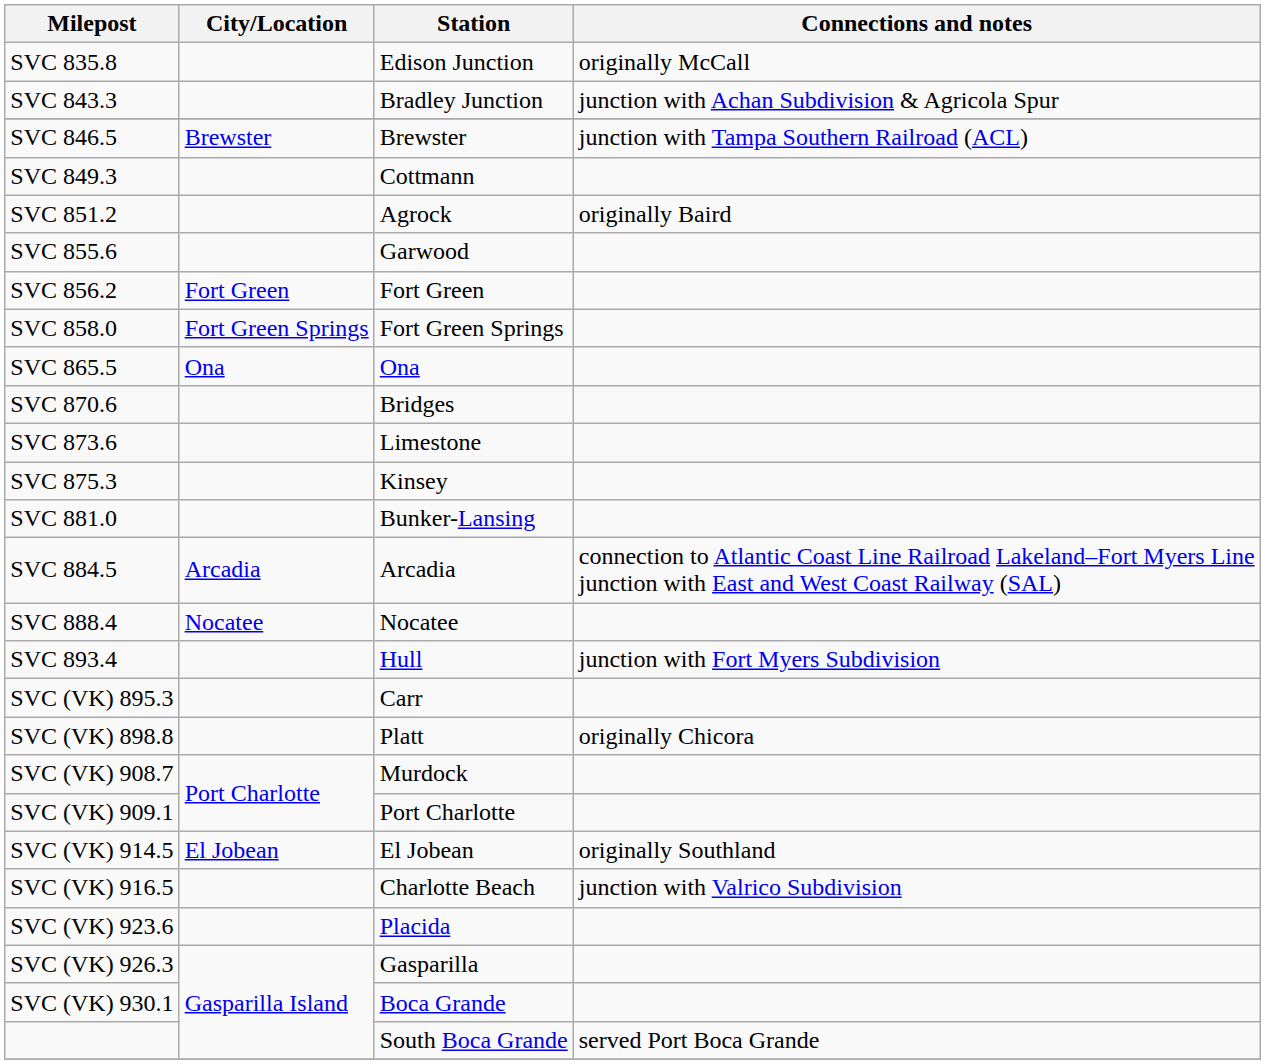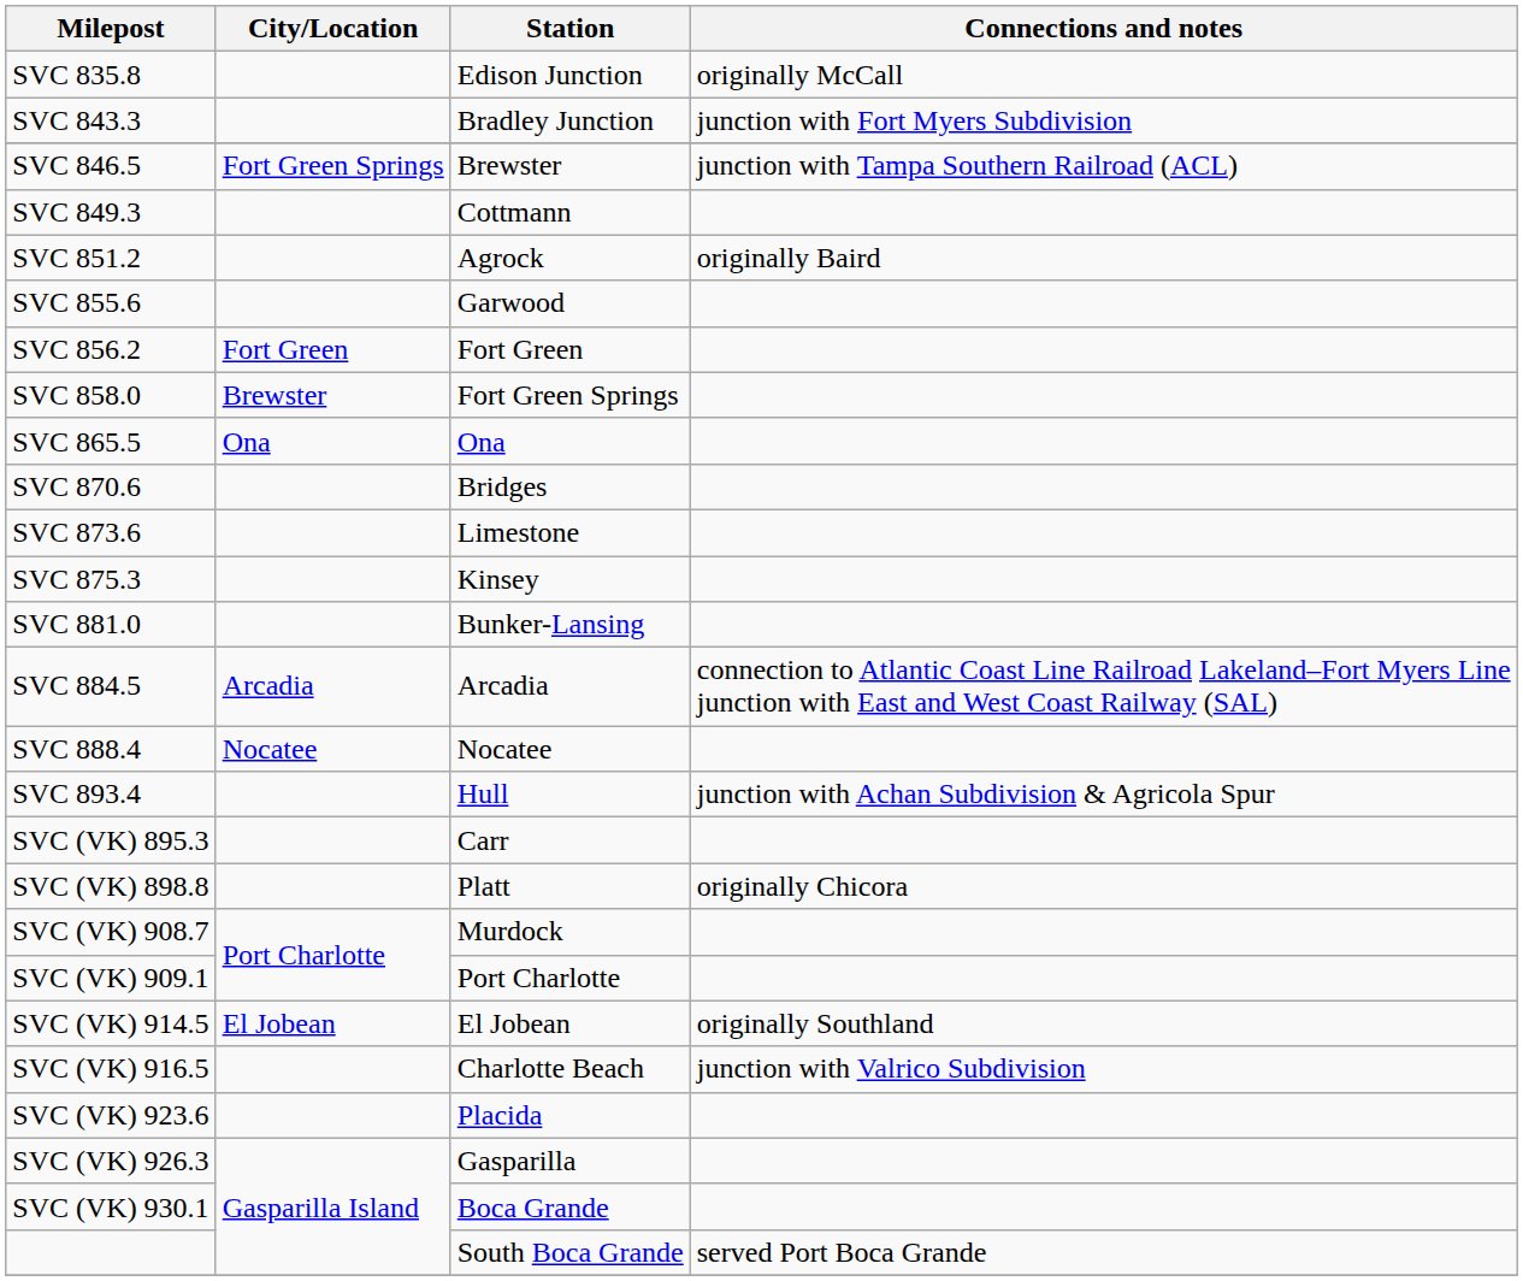SVC 843.3 | Connections and notes: junction with Achan Subdivision & Agricola Spur -> junction with Fort Myers Subdivision
SVC 846.5 | City/Location: Brewster -> Fort Green Springs
SVC 858.0 | City/Location: Fort Green Springs -> Brewster
SVC 893.4 | Connections and notes: junction with Fort Myers Subdivision -> junction with Achan Subdivision & Agricola Spur
